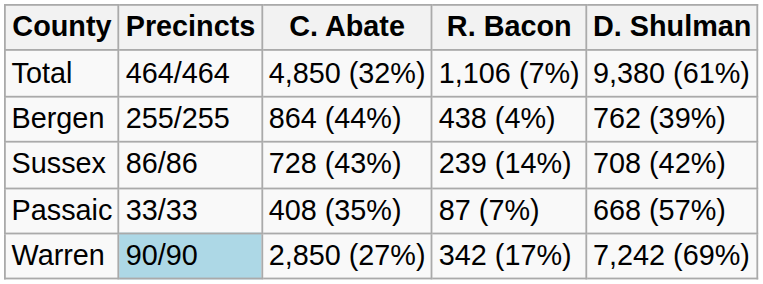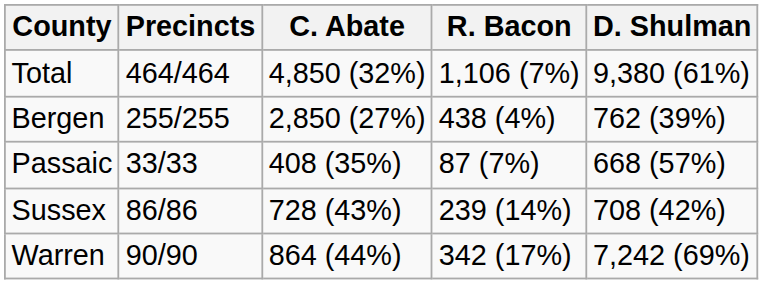Bergen | C. Abate: 864 (44%) -> 2,850 (27%)
rows swapped: Passaic <-> Sussex
Warren | Precincts: lightblue background -> no background
Warren | C. Abate: 2,850 (27%) -> 864 (44%)
